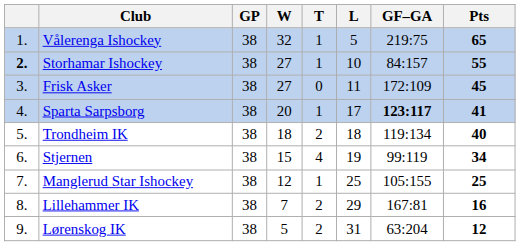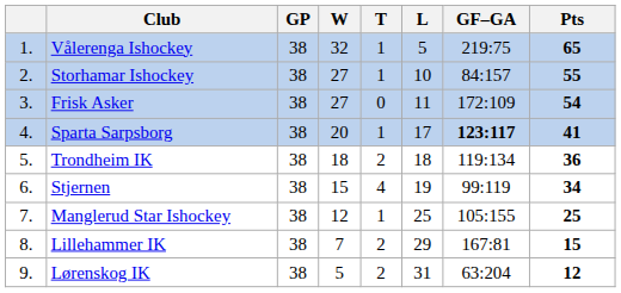Storhamar Ishockey | column 1: bold -> normal
Frisk Asker | Pts: 45 -> 54
Trondheim IK | Pts: 40 -> 36
Lillehammer IK | Pts: 16 -> 15
